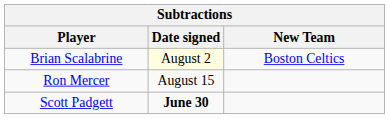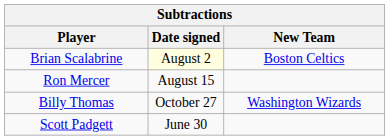+ row: Billy Thomas | October 27 | Washington Wizards
Scott Padgett | Date signed: bold -> normal
